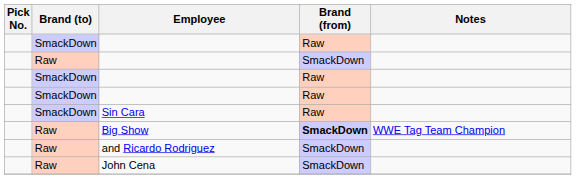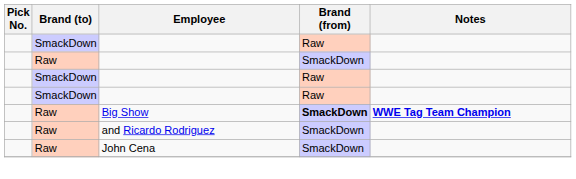- row: SmackDown | Sin Cara | Raw
Big Show | Notes: normal -> bold
